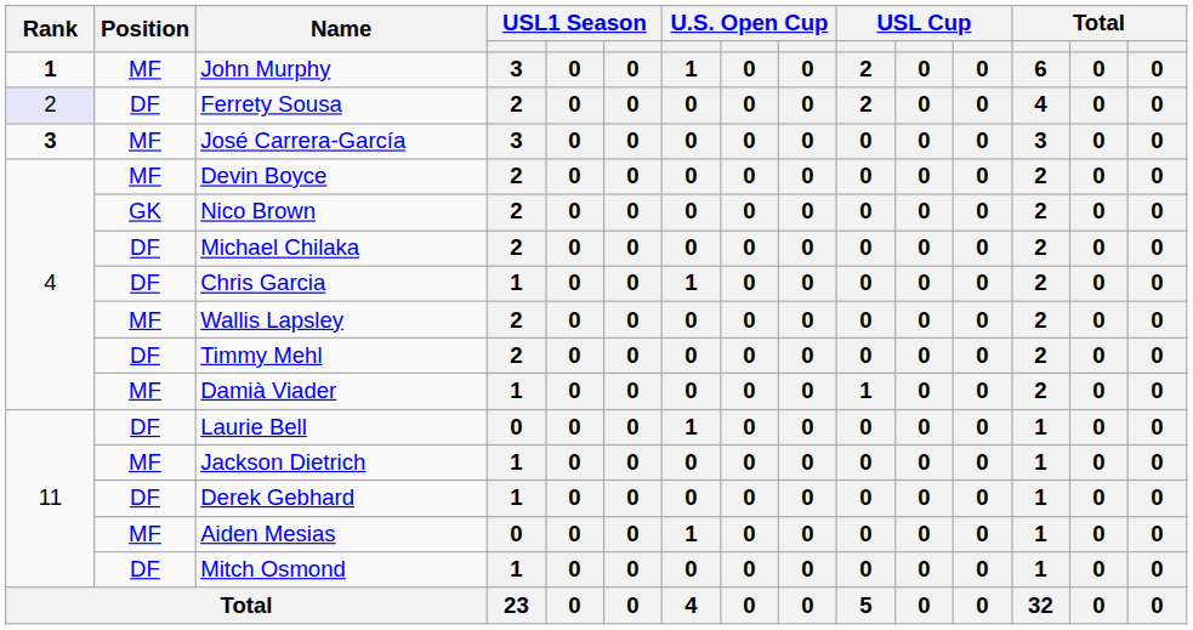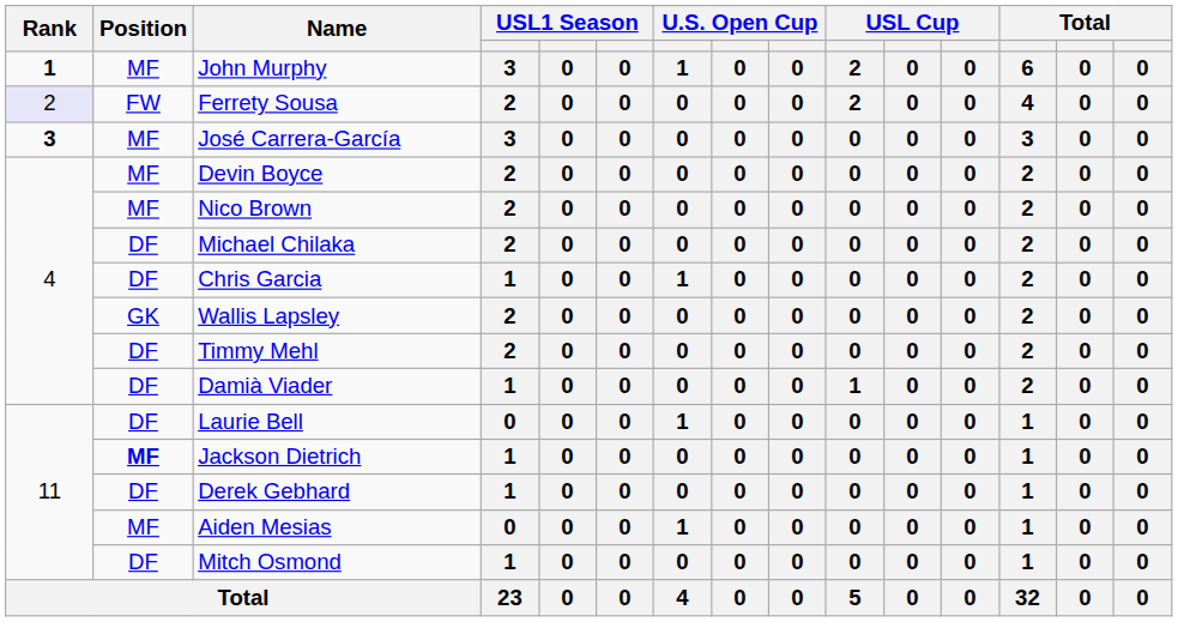Ferrety Sousa | Position: DF -> FW
Nico Brown | Position: GK -> MF
Wallis Lapsley | Position: MF -> GK
Damià Viader | Position: MF -> DF
Jackson Dietrich | Position: normal -> bold
